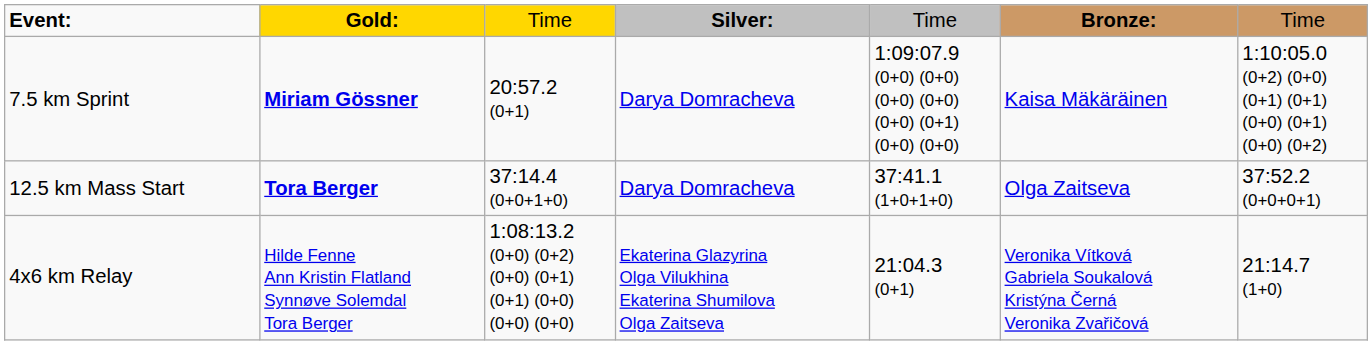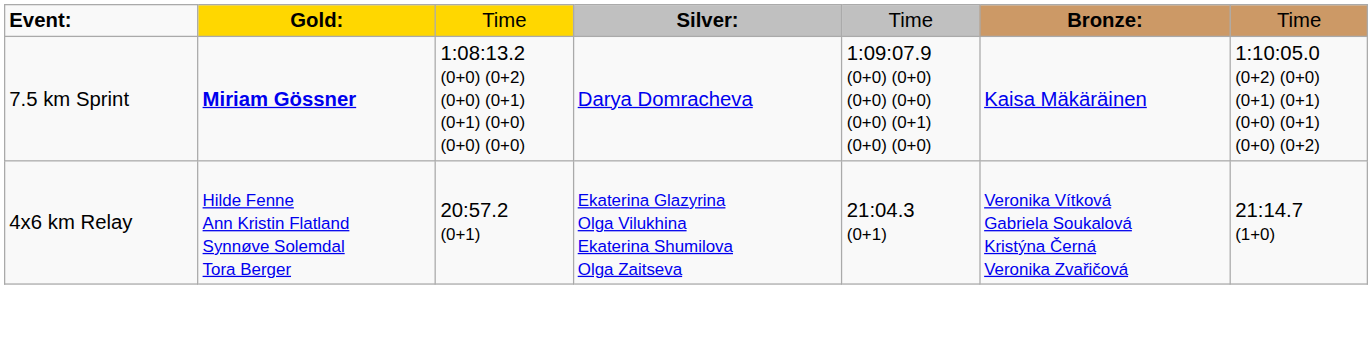7.5 km Sprint | column 3: 20:57.2 (0+1) -> 1:08:13.2 (0+0) (0+2) (0+0) (0+1) (0+1) (0+0) (0+0) (0+0)
- row: 12.5 km Mass Start | Tora Berger | 37:14.4 (0+0+1+0) | Darya Domracheva | 37:41.1 (1+0+1+0) | Olga Zaitseva | 37:52.2 (0+0+0+1)
4x6 km Relay | column 3: 1:08:13.2 (0+0) (0+2) (0+0) (0+1) (0+1) (0+0) (0+0) (0+0) -> 20:57.2 (0+1)
